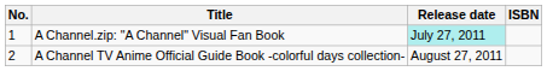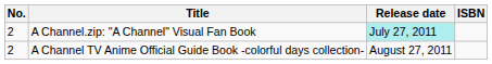A Channel.zip: "A Channel" Visual Fan Book | No.: 1 -> 2
